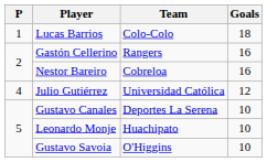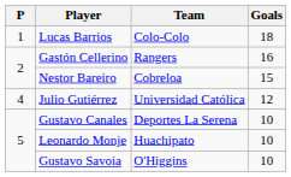Nestor Bareiro | Goals: 16 -> 15
